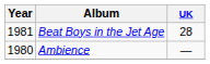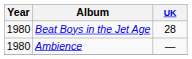Beat Boys in the Jet Age | Year: 1981 -> 1980
